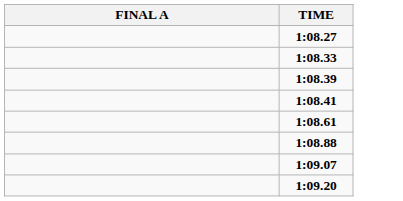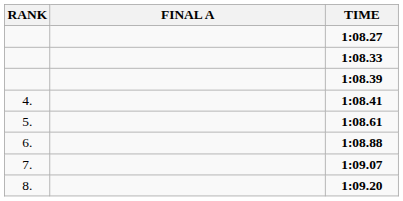+ column: RANK | 4. | 5. | 6. | 7. | 8.
